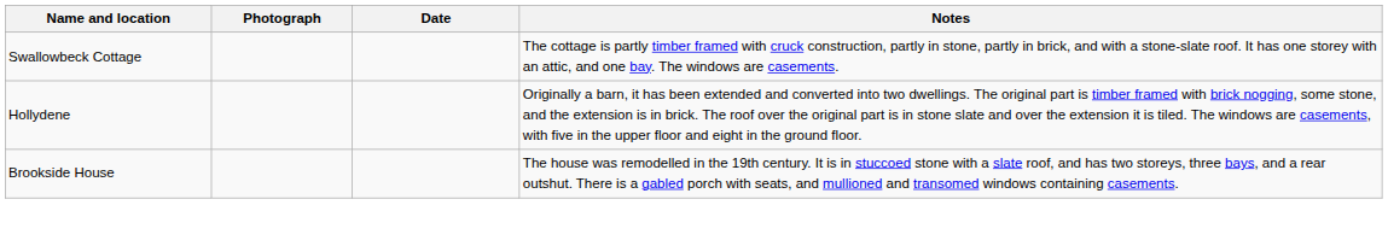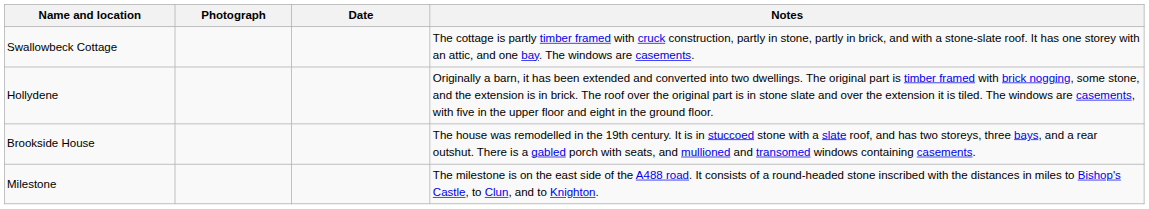+ row: Milestone | The milestone is on the east side of the A488 road. It consists of a round-headed stone inscribed with the distances in miles to Bishop's Castle, to Clun, and to Knighton.
